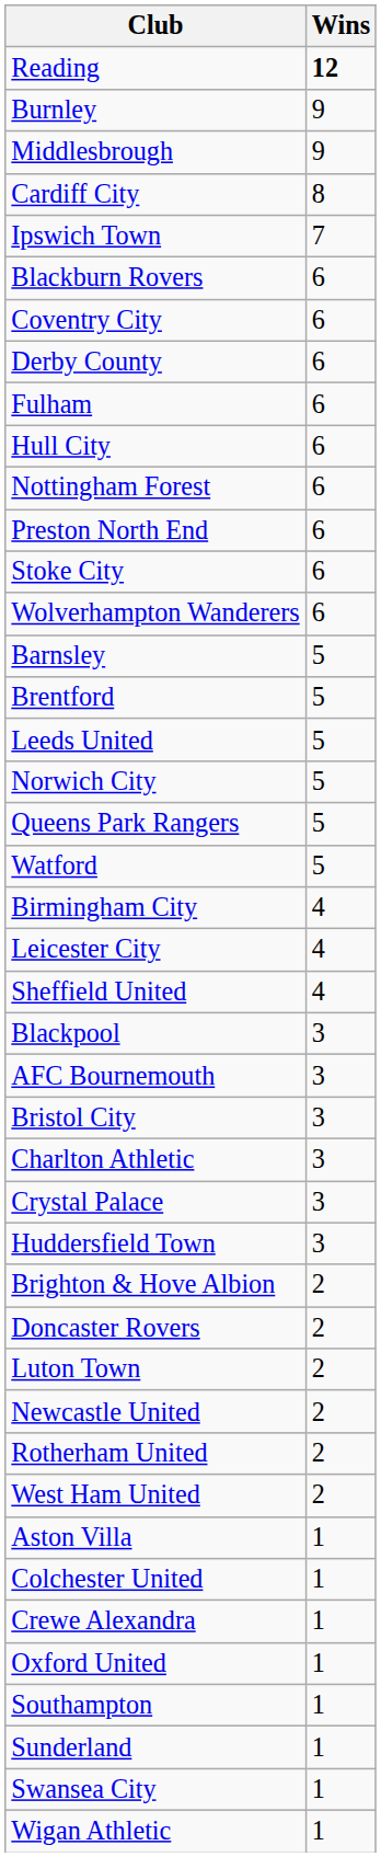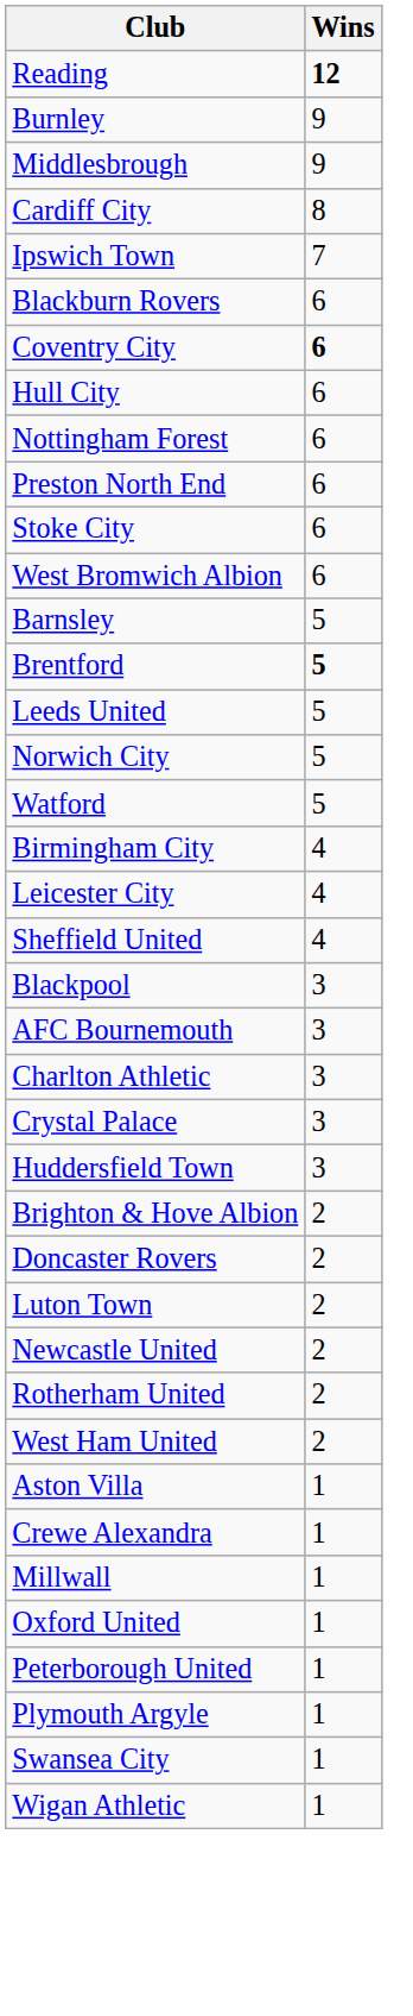Coventry City | Wins: normal -> bold
- row: Derby County | 6
- row: Fulham | 6
+ row: West Bromwich Albion | 6
- row: Wolverhampton Wanderers | 6
Brentford | Wins: normal -> bold
- row: Queens Park Rangers | 5
- row: Bristol City | 3
- row: Colchester United | 1
+ row: Millwall | 1
+ row: Peterborough United | 1
+ row: Plymouth Argyle | 1
- row: Southampton | 1
- row: Sunderland | 1
